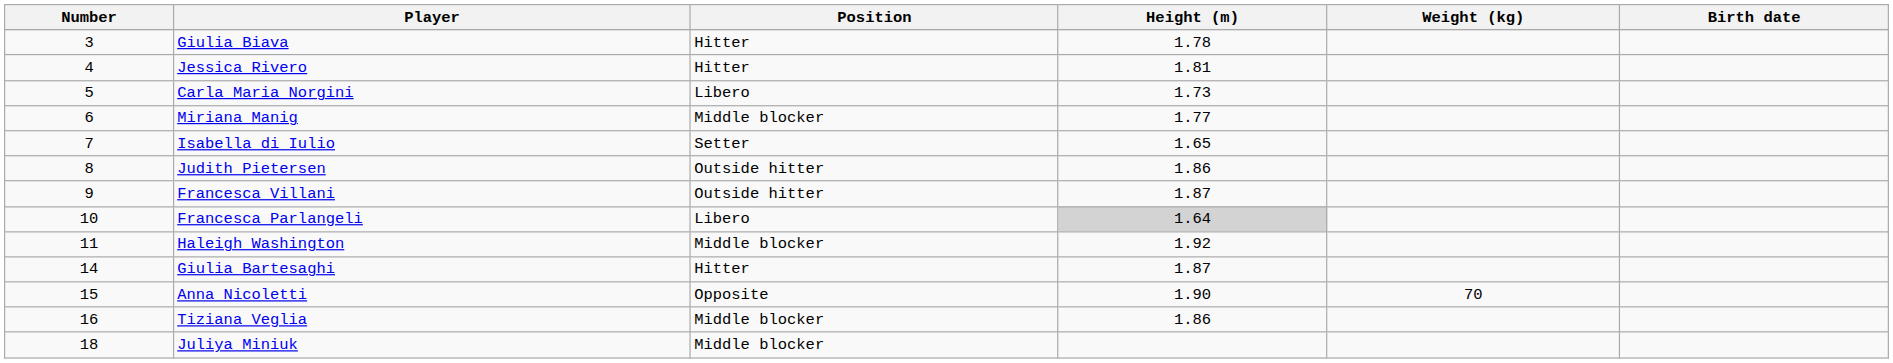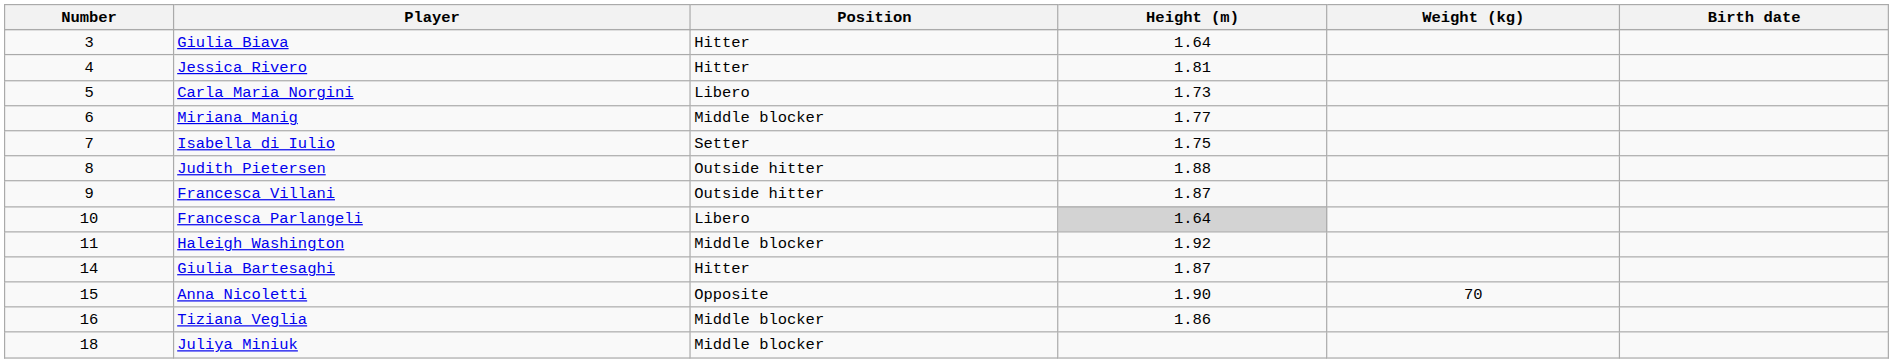Giulia Biava | Height (m): 1.78 -> 1.64
Isabella di Iulio | Height (m): 1.65 -> 1.75
Judith Pietersen | Height (m): 1.86 -> 1.88
